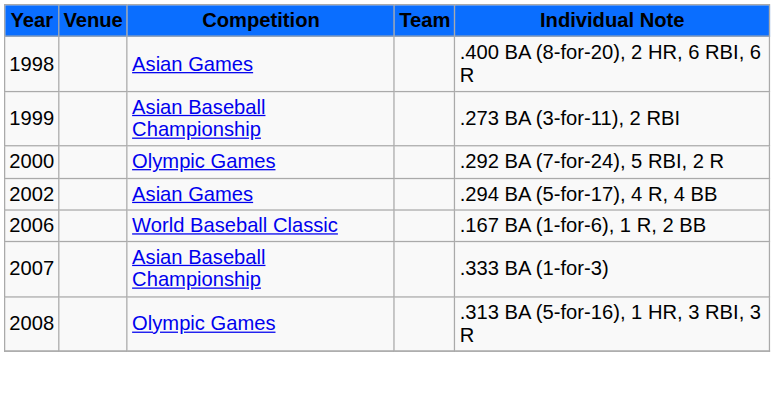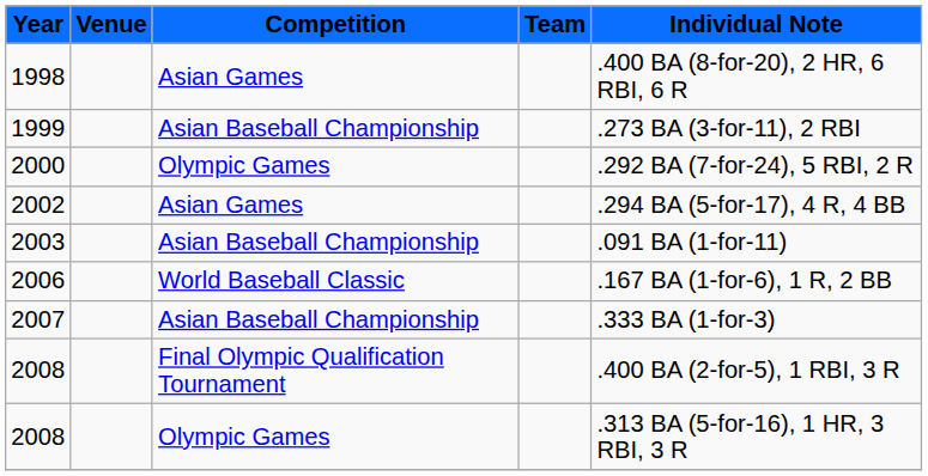+ row: 2003 | Asian Baseball Championship | .091 BA (1-for-11)
+ row: 2008 | Final Olympic Qualification Tournament | .400 BA (2-for-5), 1 RBI, 3 R
